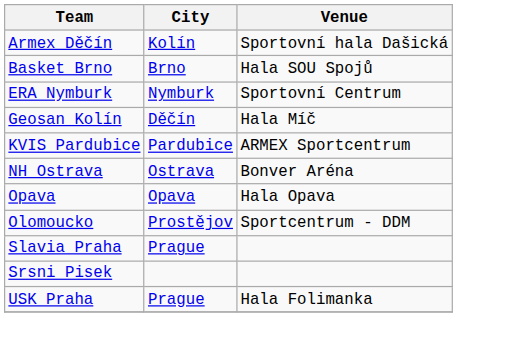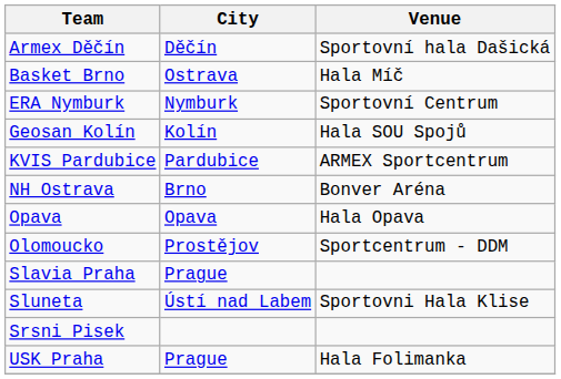Armex Děčín | City: Kolín -> Děčín
Basket Brno | City: Brno -> Ostrava
Basket Brno | Venue: Hala SOU Spojů -> Hala Míč
Geosan Kolín | City: Děčín -> Kolín
Geosan Kolín | Venue: Hala Míč -> Hala SOU Spojů
NH Ostrava | City: Ostrava -> Brno
+ row: Sluneta | Ústí nad Labem | Sportovni Hala Klise
